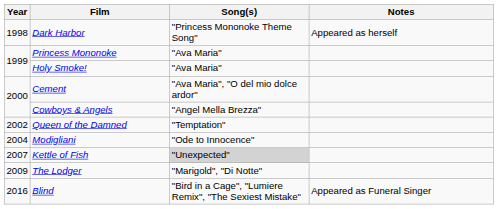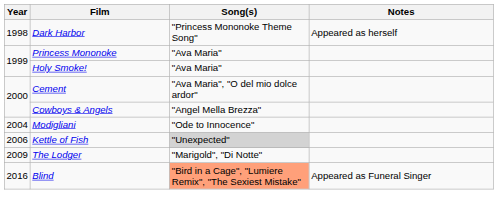- row: 2002 | Queen of the Damned | "Temptation"
Kettle of Fish | Year: 2007 -> 2006
Blind | Song(s): no background -> lightsalmon background
